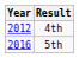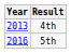4th | Year: 2012 -> 2013
